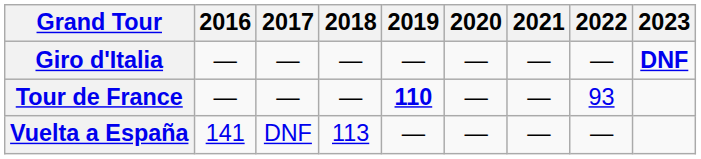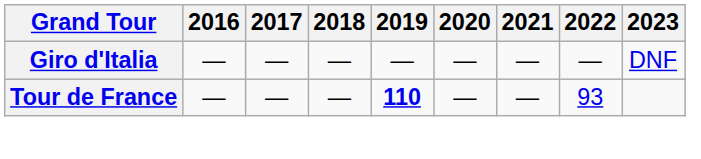Giro d'Italia | 2023: bold -> normal
- row: Vuelta a España | 141 | DNF | 113 | — | — | — | —
